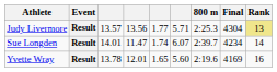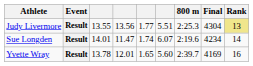Judy Livermore | column 3: 13.57 -> 13.55
Judy Livermore | column 6: 5.71 -> 5.51
Sue Longden | 800 m: 2:39.7 -> 2:19.6
Yvette Wray | 800 m: 2:19.6 -> 2:39.7
